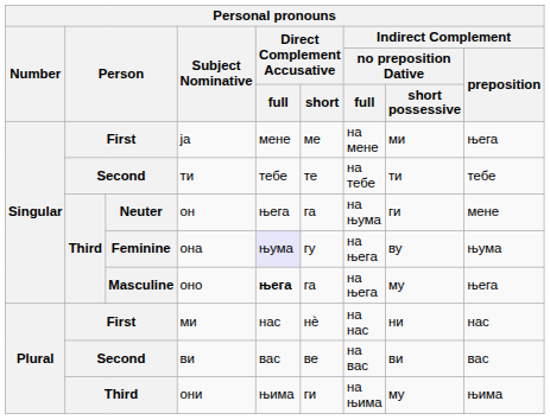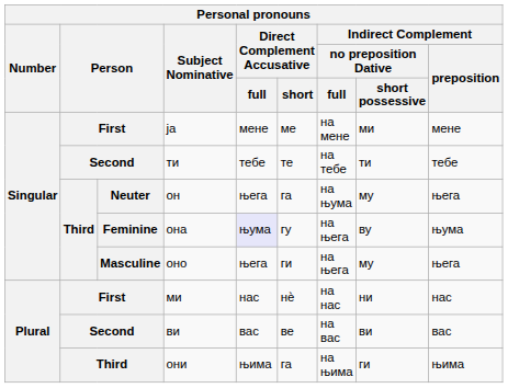ја | Indirect Complement / preposition: њега -> мене
он | column 8: ги -> му
он | Indirect Complement / preposition: мене -> њега
оно | Direct Complement Accusative / full: bold -> normal
оно | Direct Complement Accusative / short: га -> ги
они | Direct Complement Accusative / short: ги -> га
они | column 8: му -> ги
